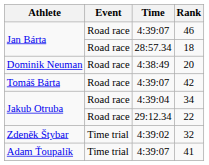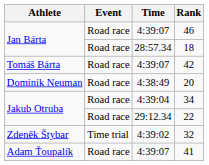rows swapped: 42 <-> 20
41 | Event: Time trial -> Road race
